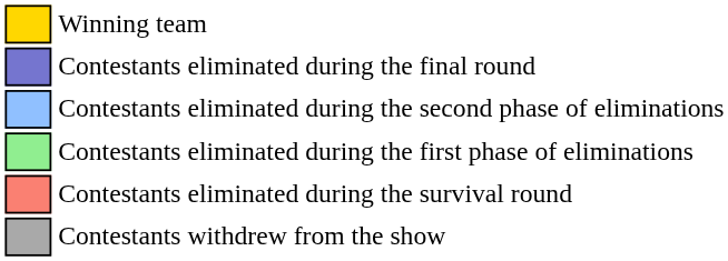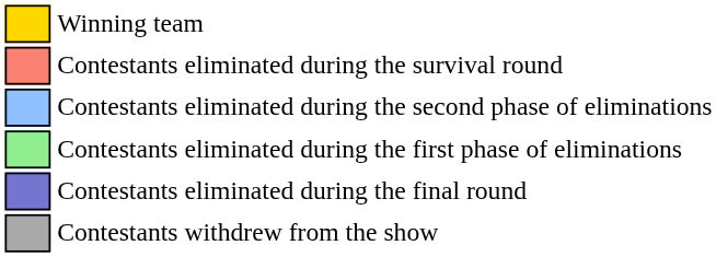rows swapped: Contestants eliminated during the final round <-> Contestants eliminated during the survival round
